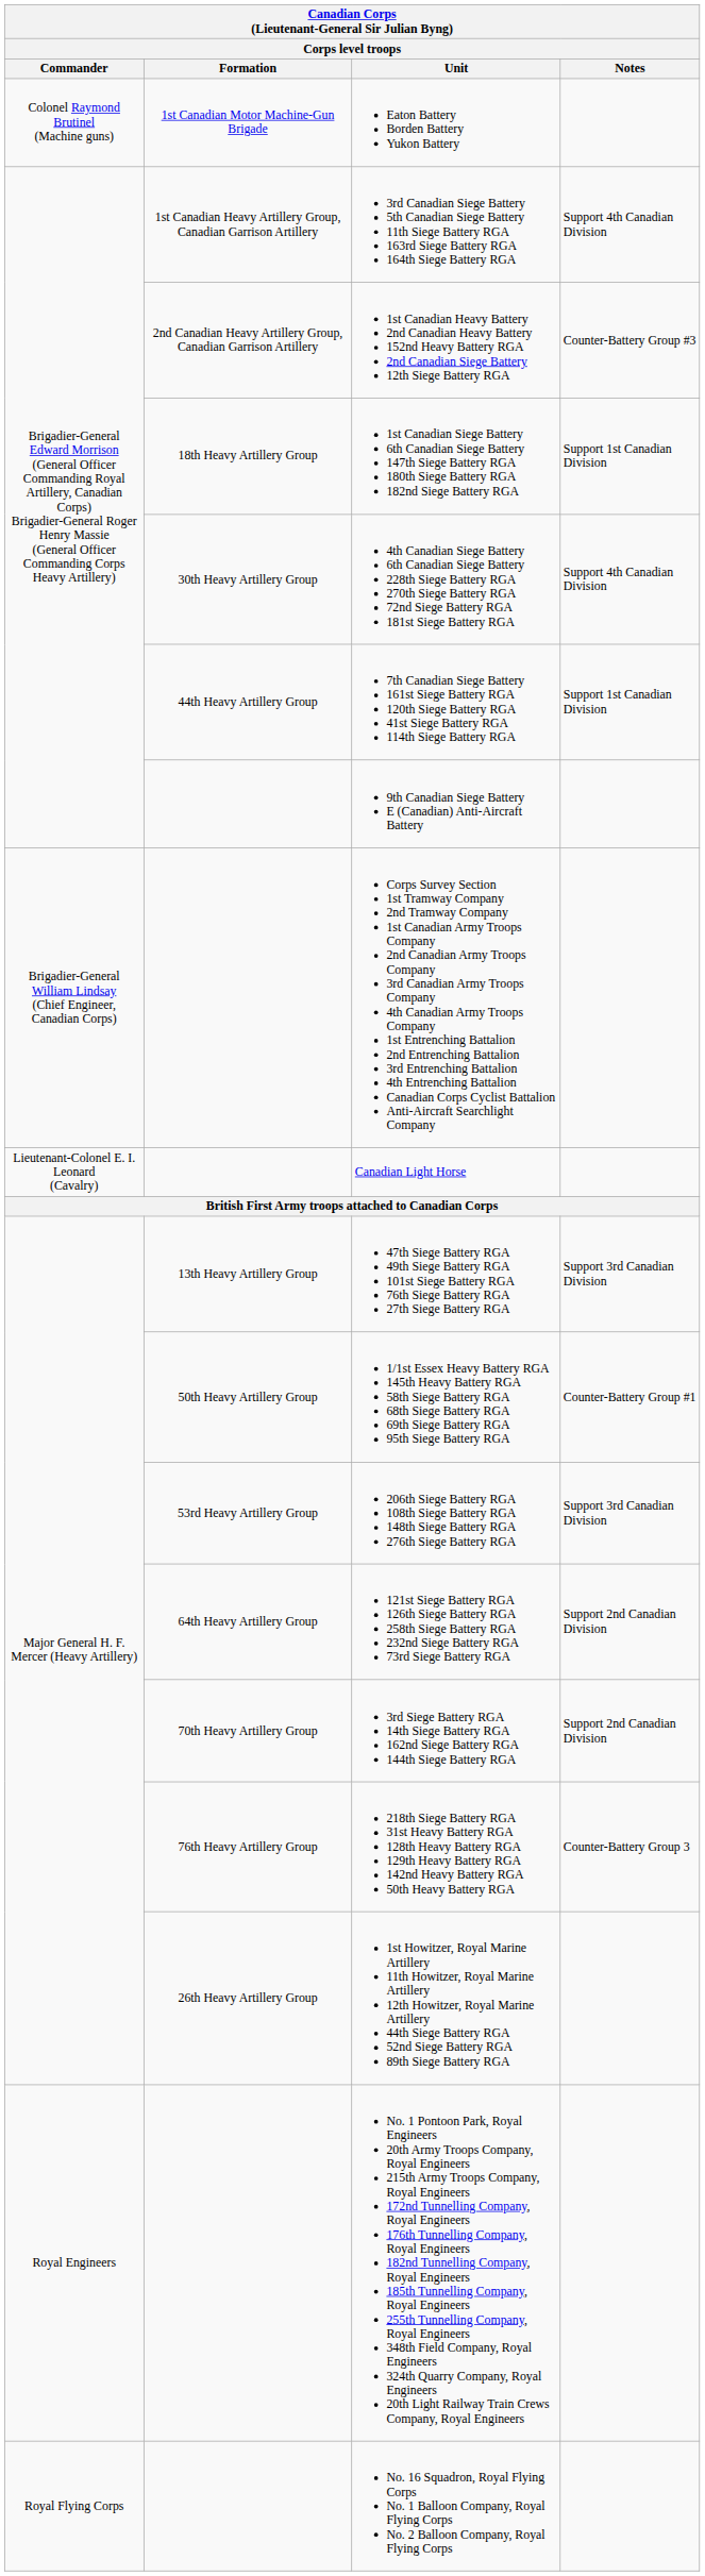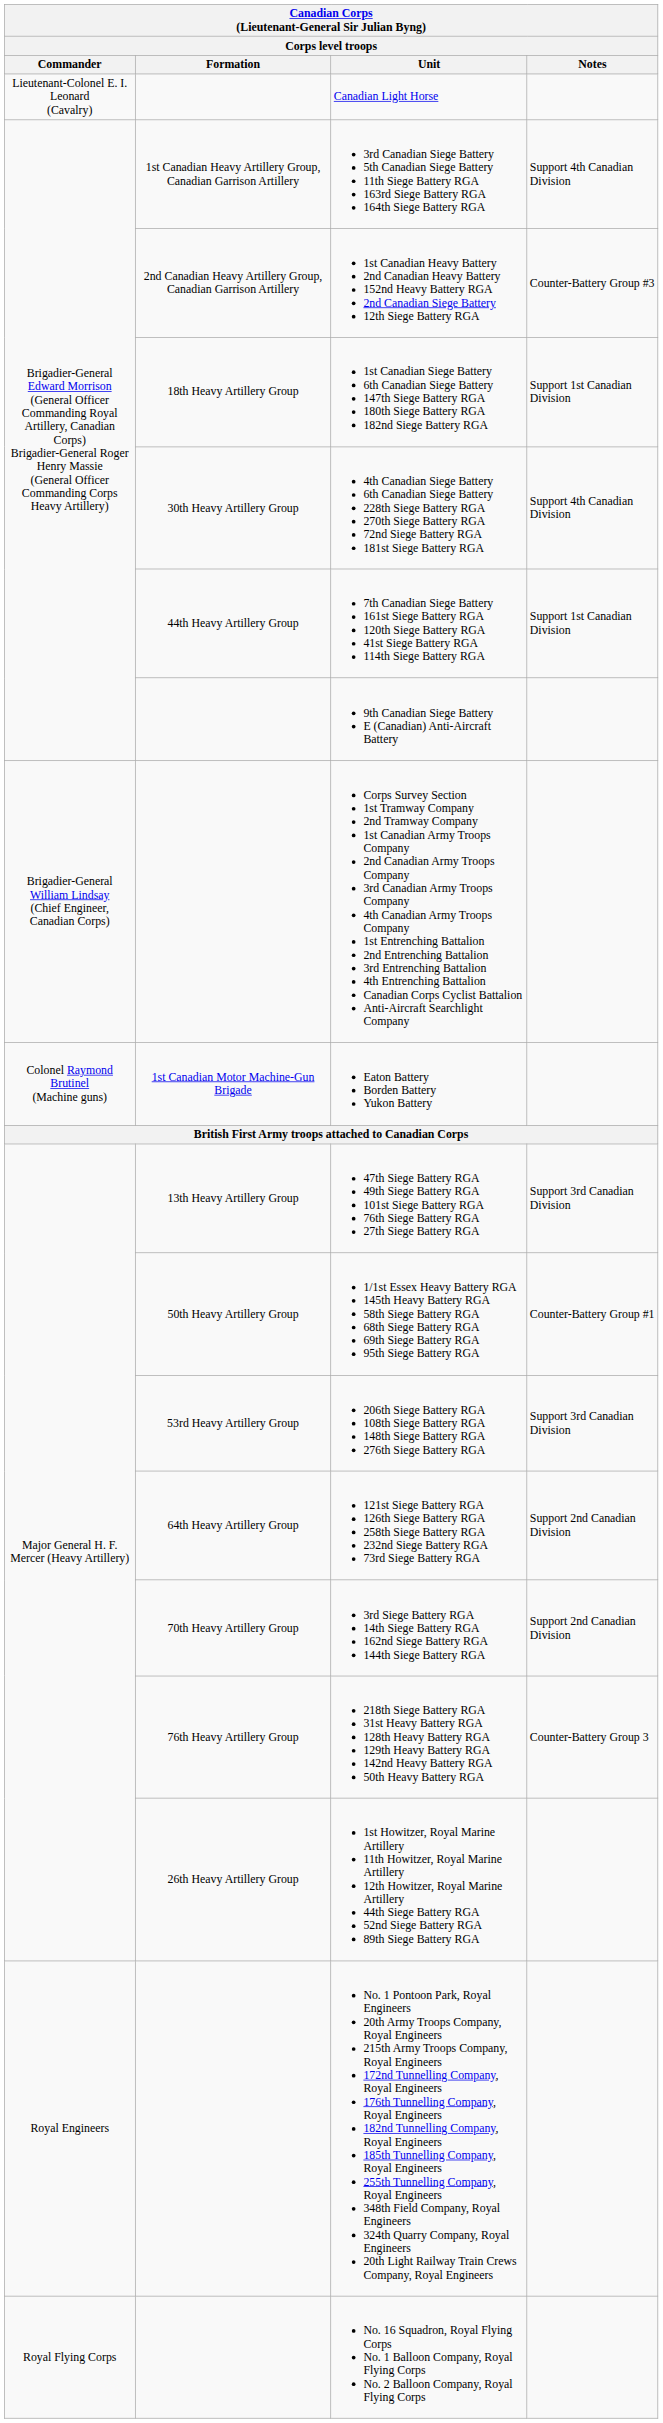rows swapped: Canadian Light Horse <-> Eaton Battery Borden Battery Yukon Battery
